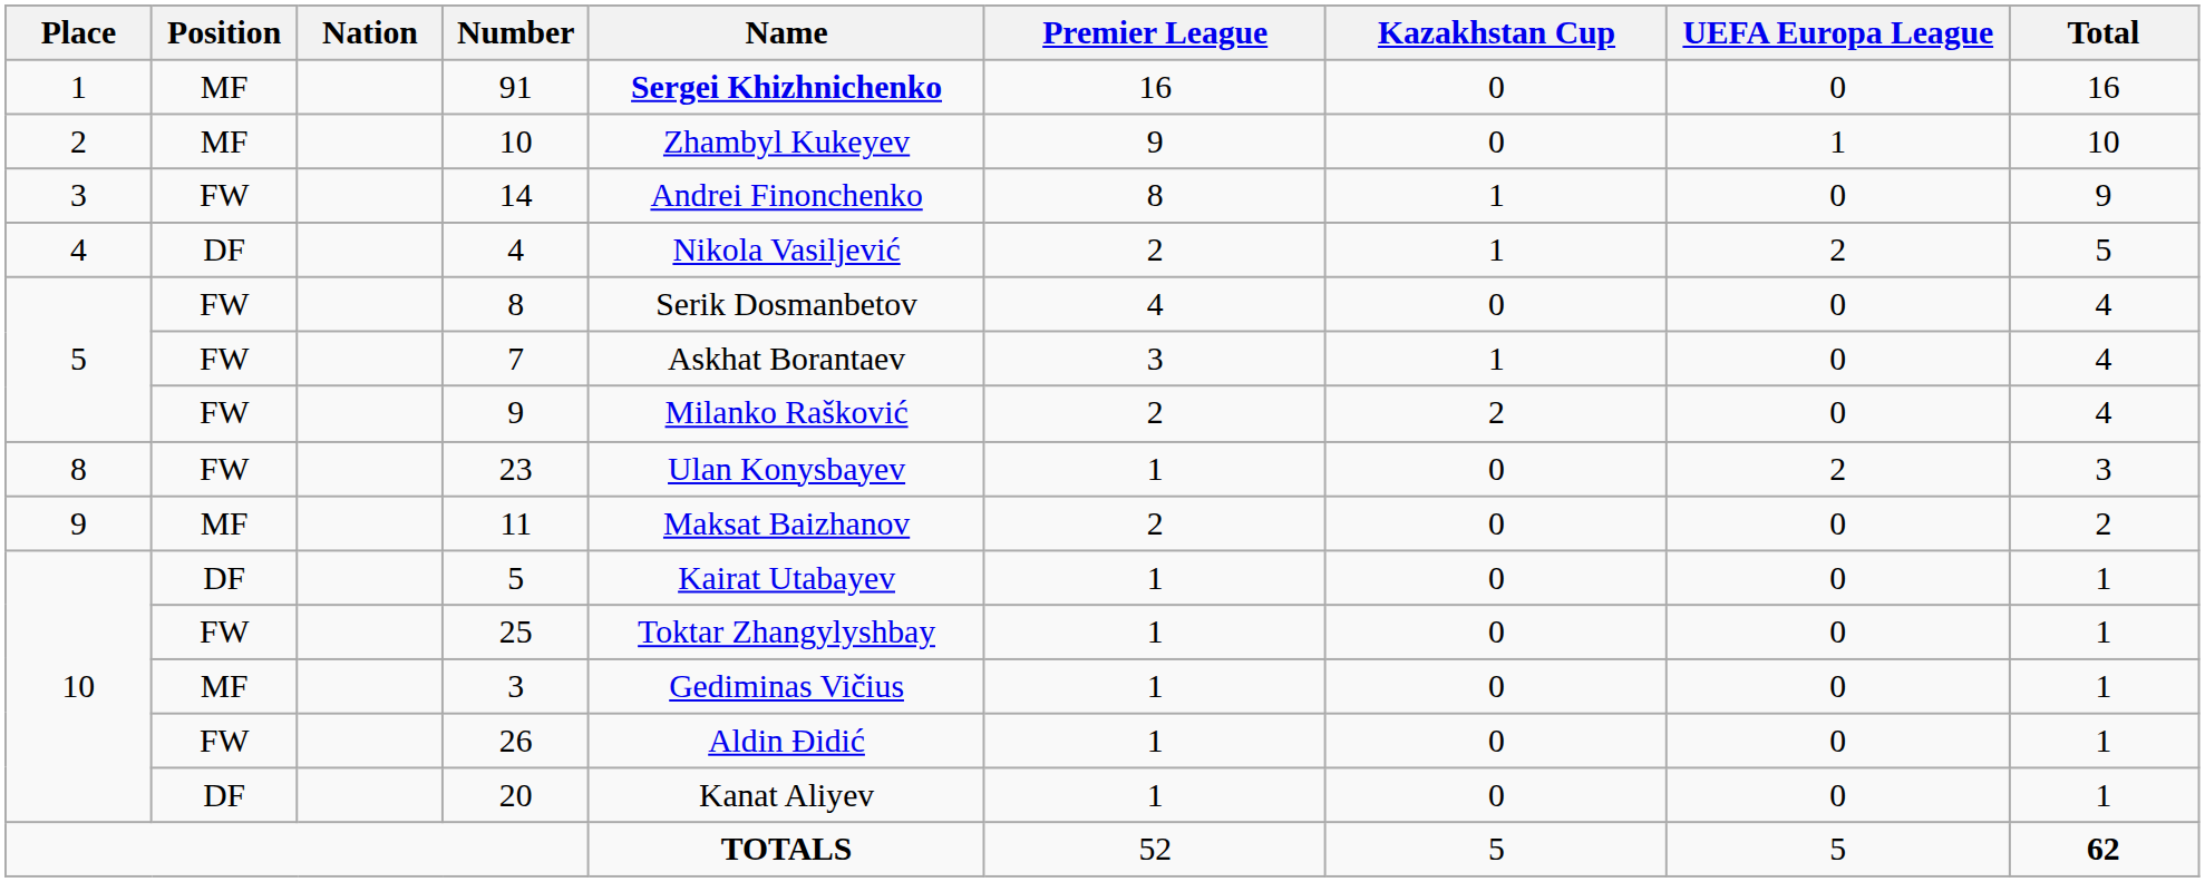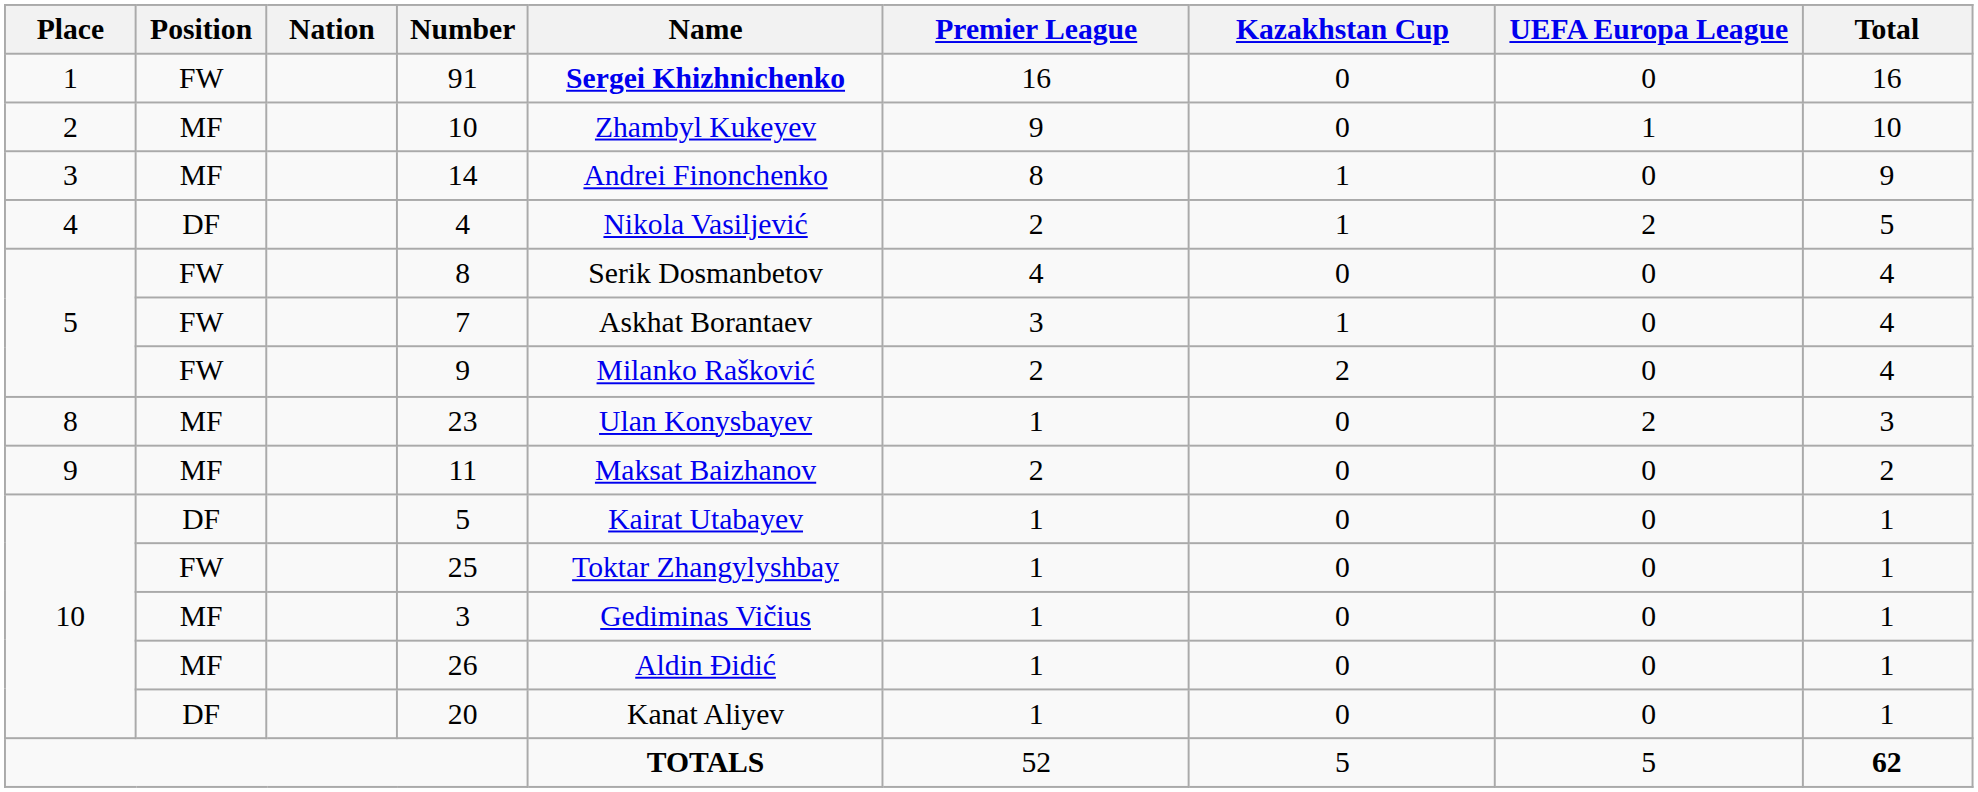91 | Position: MF -> FW
14 | Position: FW -> MF
23 | Position: FW -> MF
26 | Position: FW -> MF
